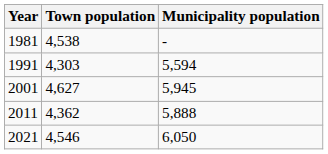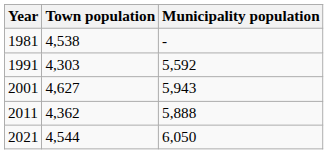1991 | Municipality population: 5,594 -> 5,592
2001 | Municipality population: 5,945 -> 5,943
2021 | Town population: 4,546 -> 4,544
